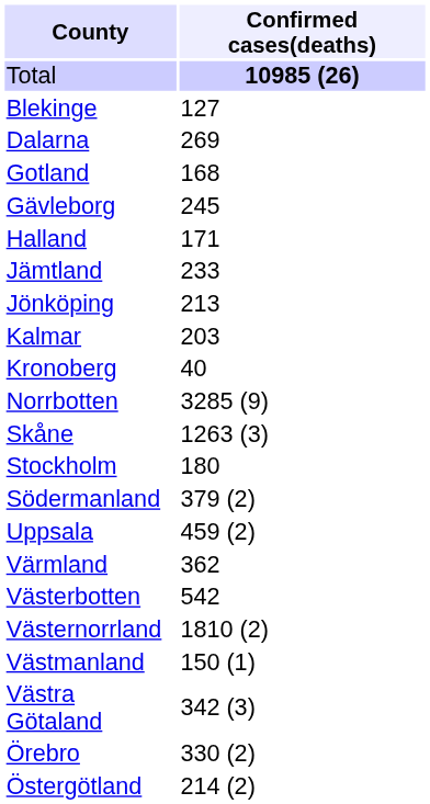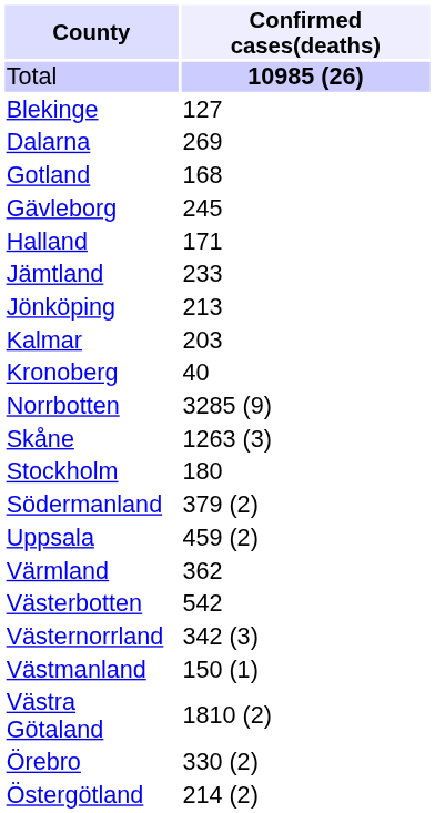Västernorrland | Confirmed cases(deaths): 1810 (2) -> 342 (3)
Västra Götaland | Confirmed cases(deaths): 342 (3) -> 1810 (2)
